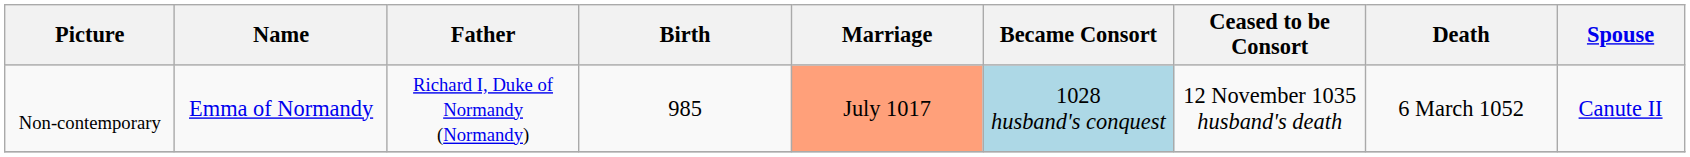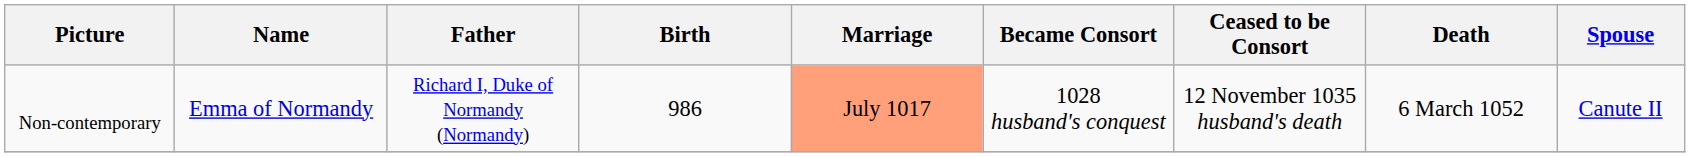Non-contemporary | Birth: 985 -> 986
Non-contemporary | Became Consort: lightblue background -> no background
